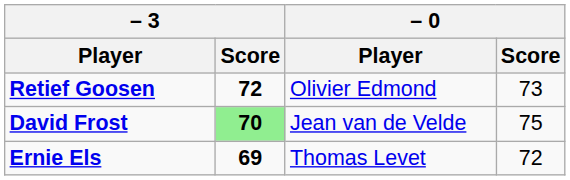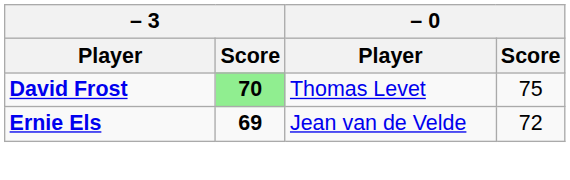- row: Retief Goosen | 72 | Olivier Edmond | 73
David Frost | – 0 / Player: Jean van de Velde -> Thomas Levet
Ernie Els | – 0 / Player: Thomas Levet -> Jean van de Velde
